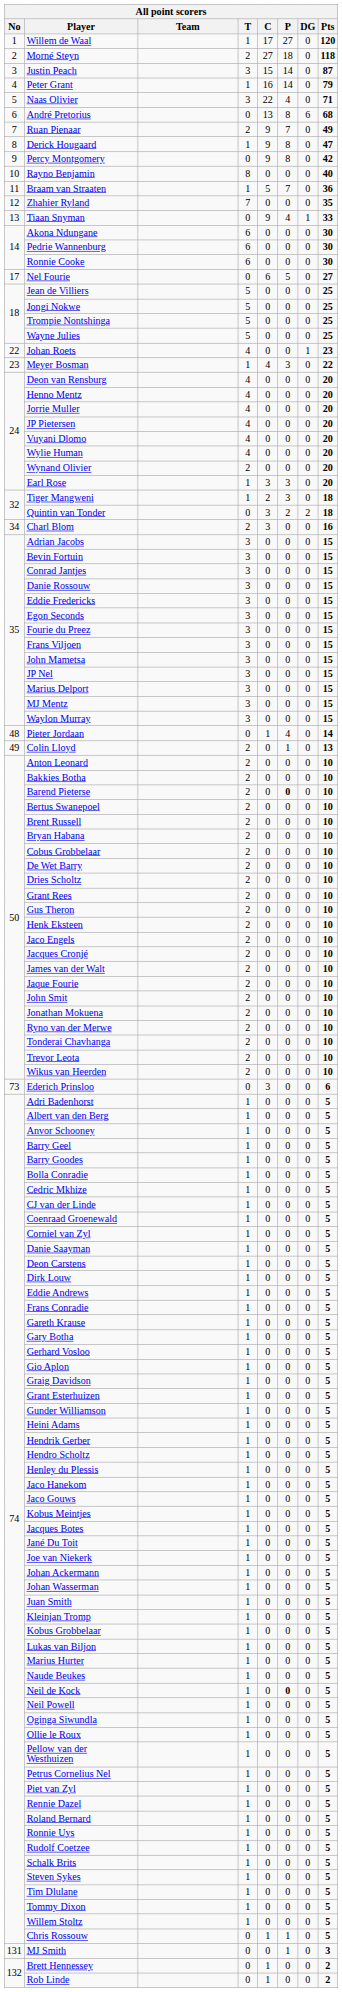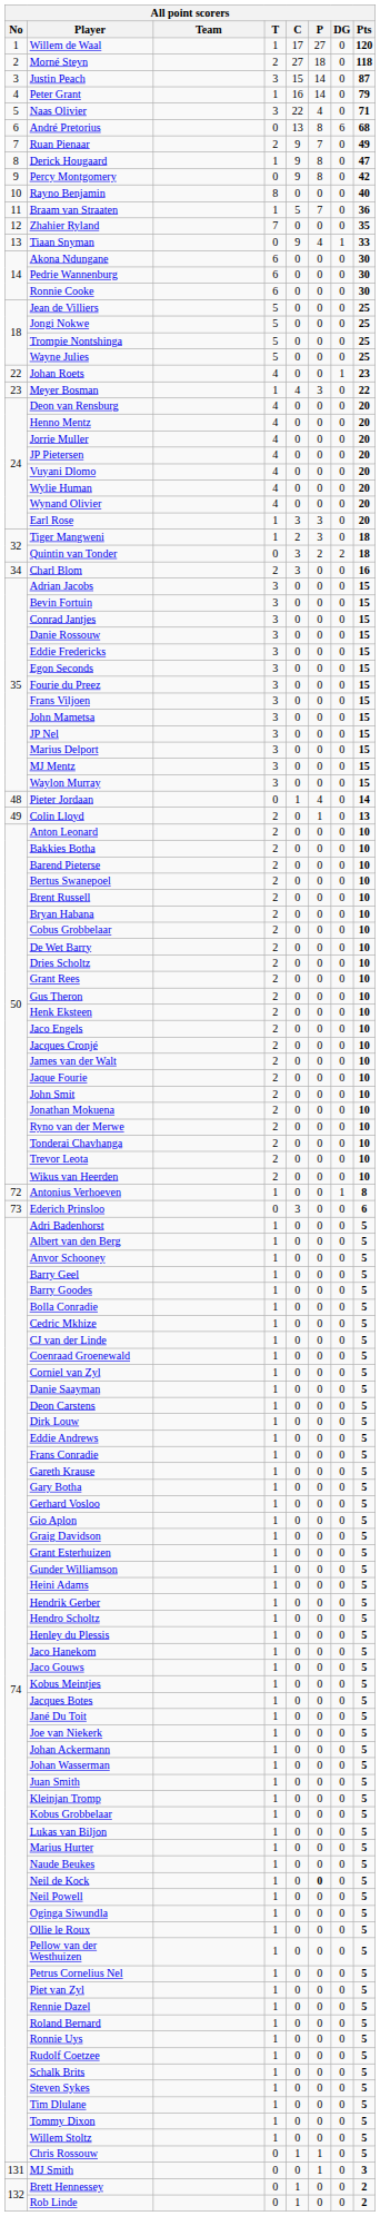- row: 17 | Nel Fourie | 0 | 6 | 5 | 0 | 27
Wynand Olivier | T: 2 -> 4
Barend Pieterse | P: bold -> normal
+ row: 72 | Antonius Verhoeven | 1 | 0 | 0 | 1 | 8
